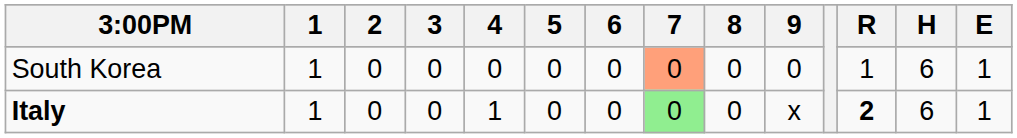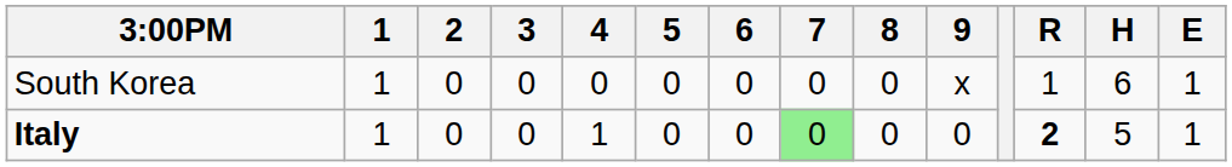South Korea | 7: lightsalmon background -> no background
South Korea | 9: 0 -> x
Italy | 9: x -> 0
Italy | H: 6 -> 5
